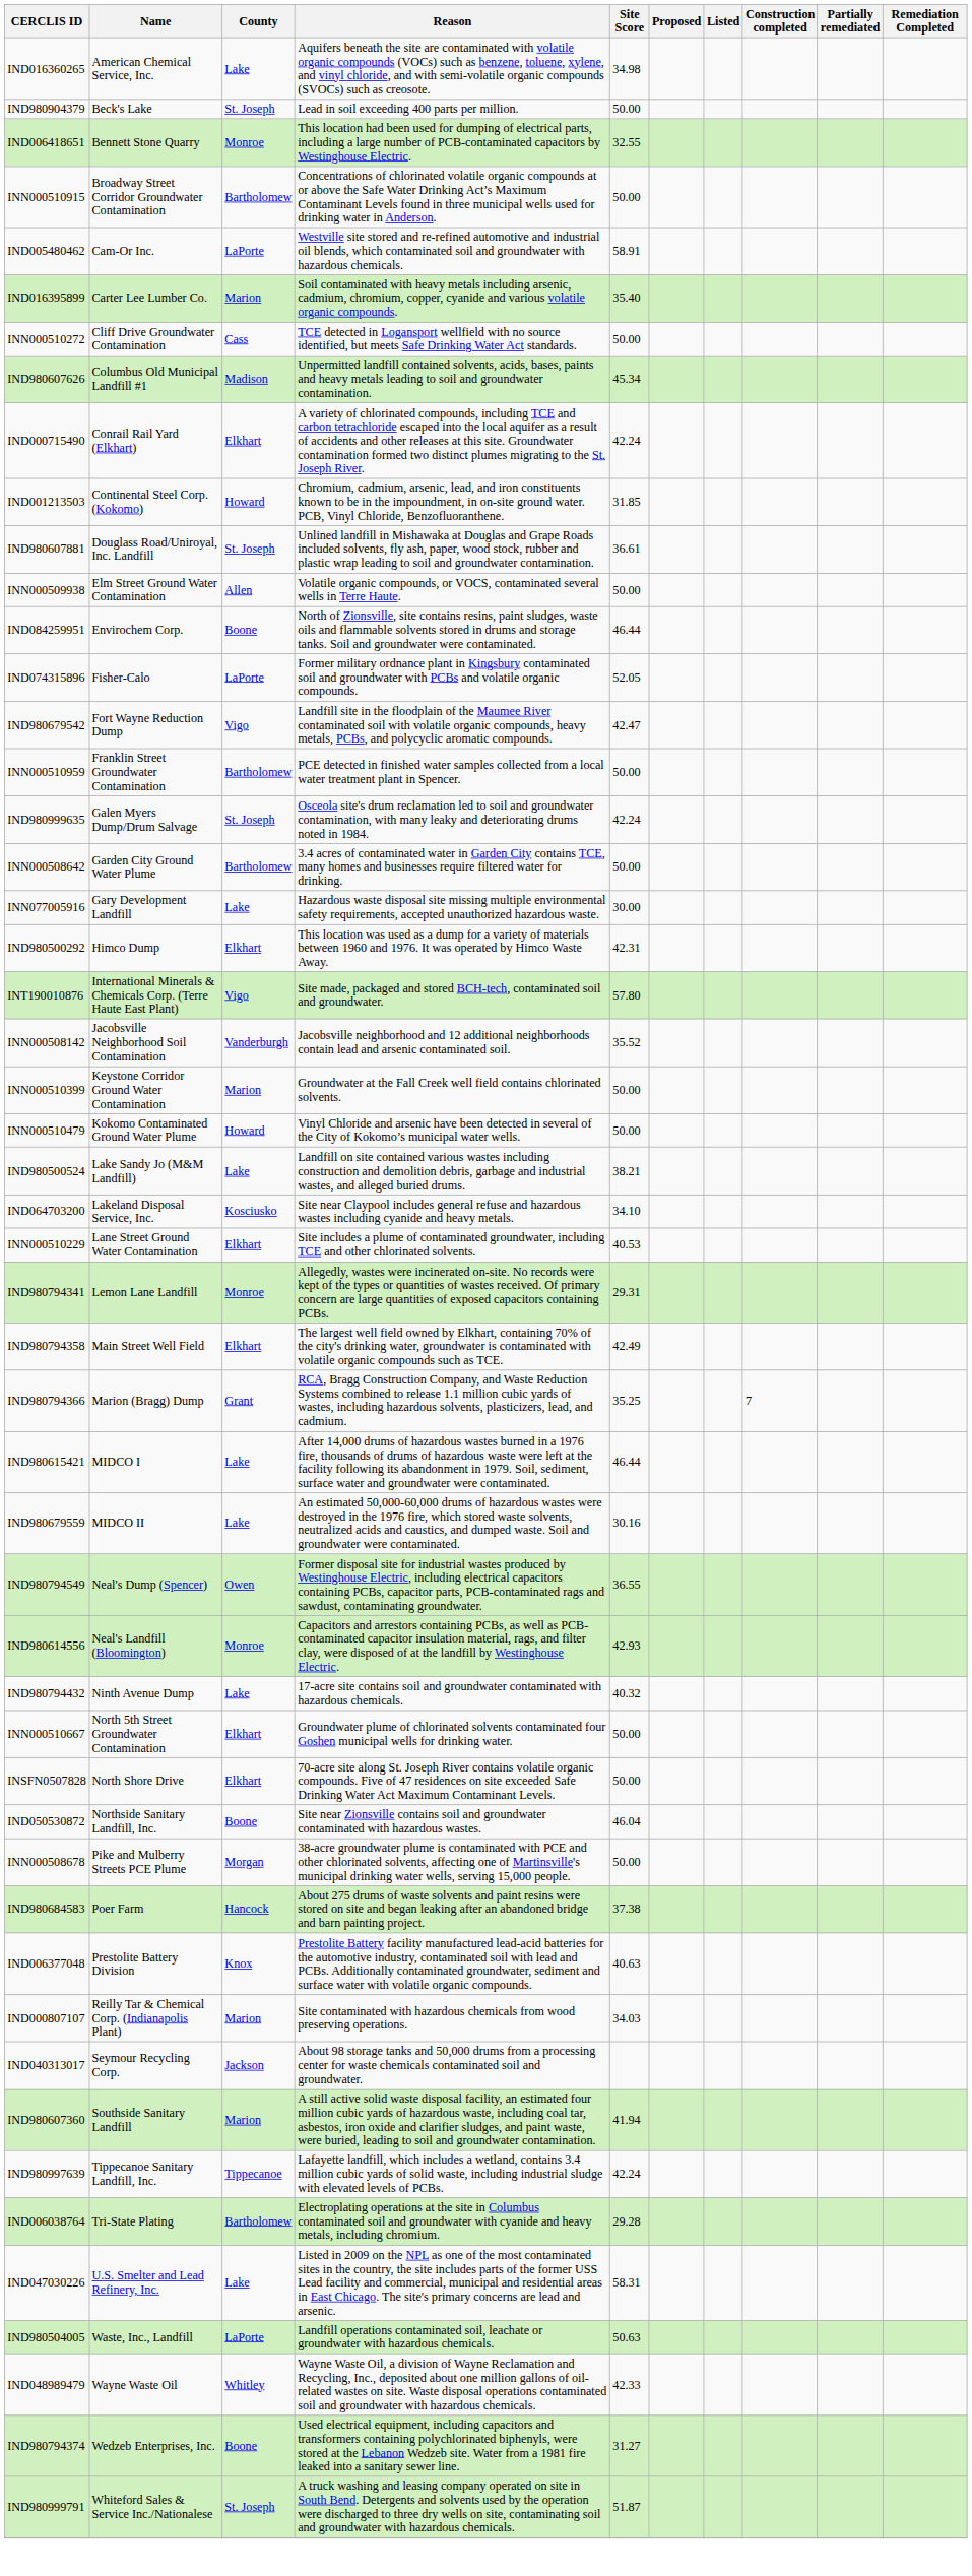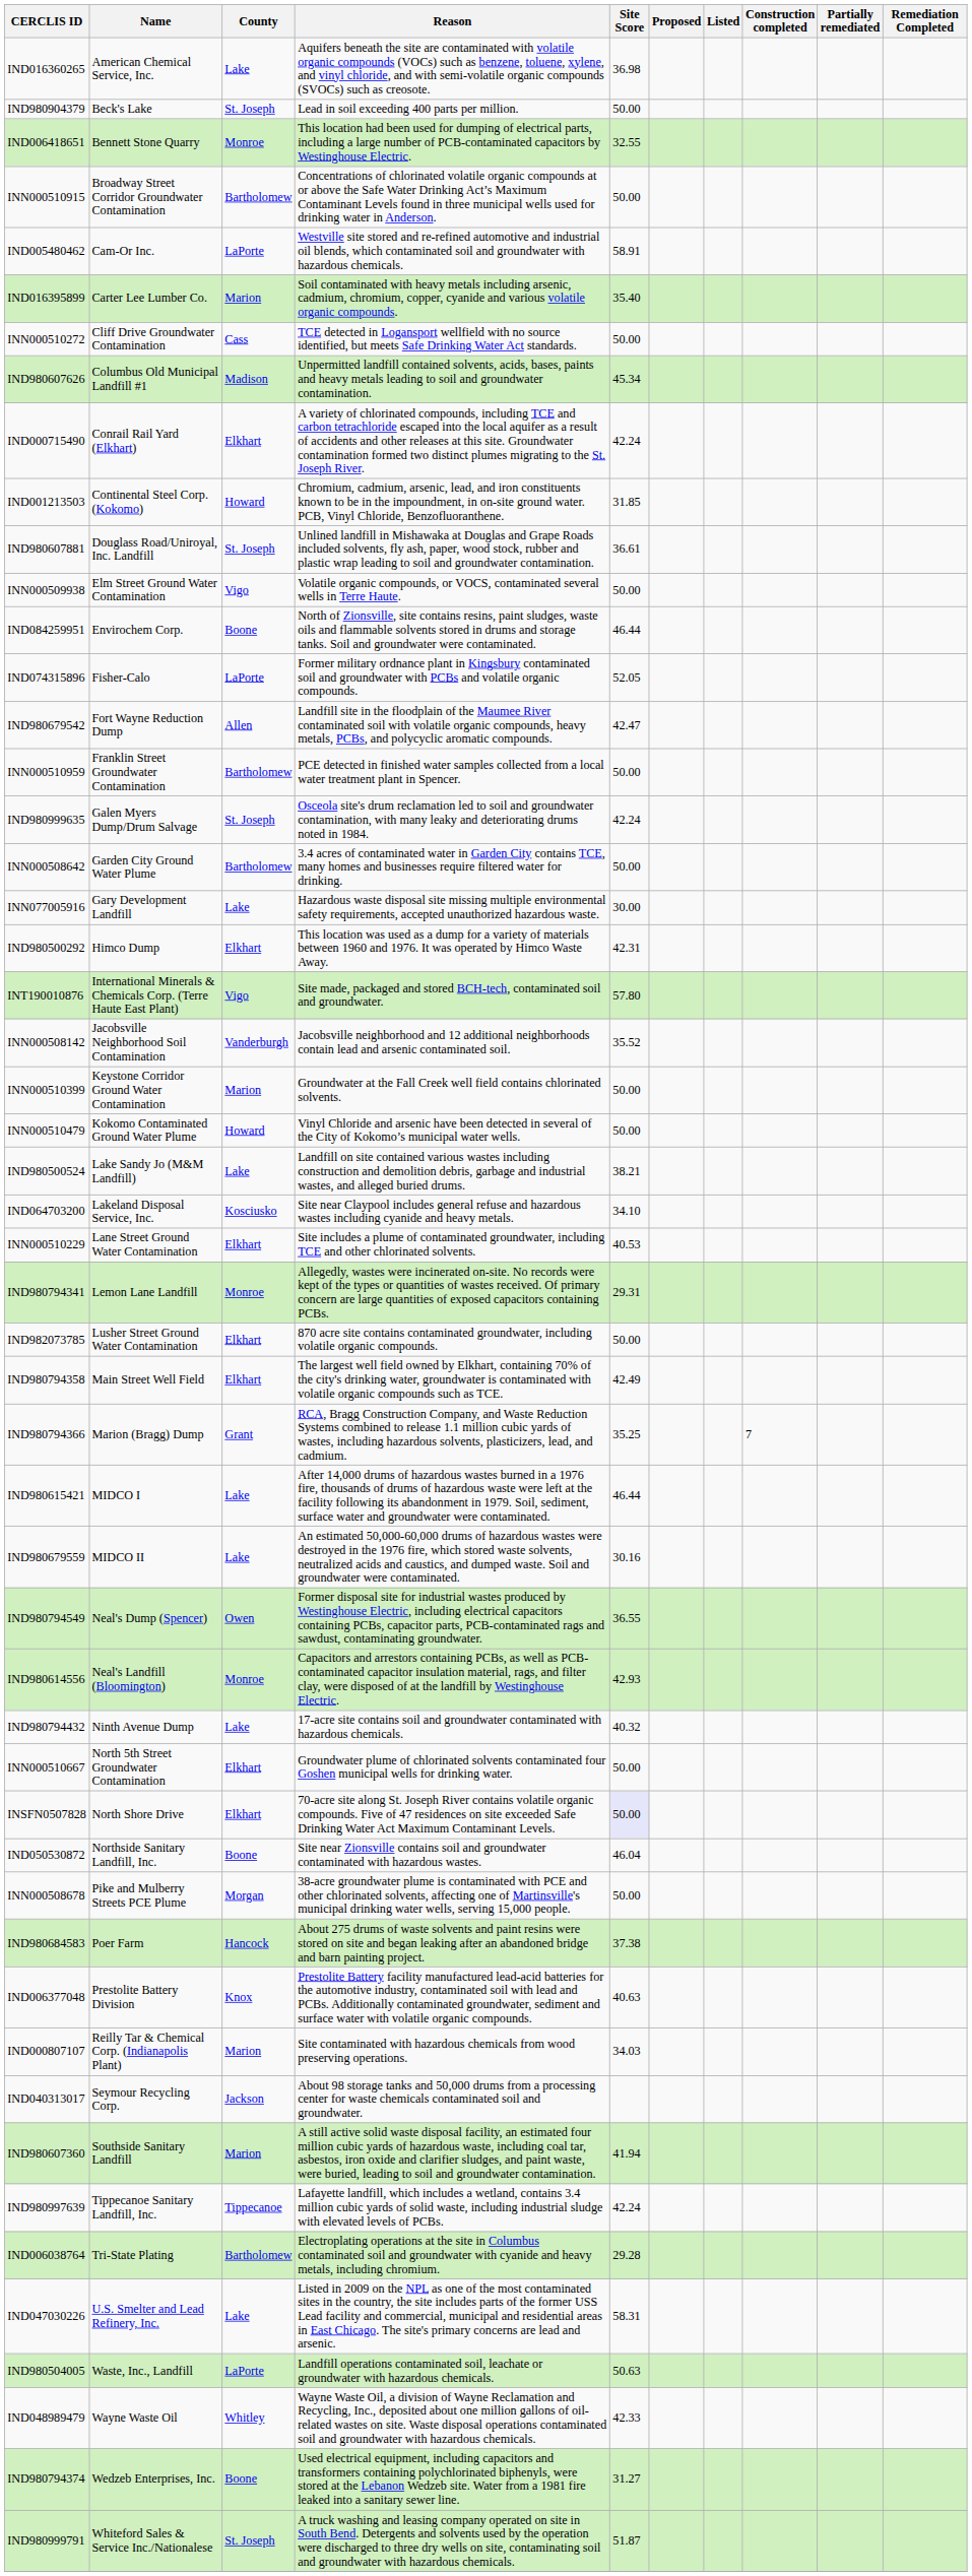IND016360265 | Site Score: 34.98 -> 36.98
INN000509938 | County: Allen -> Vigo
IND980679542 | County: Vigo -> Allen
+ row: IND982073785 | Lusher Street Ground Water Contamination | Elkhart | 870 acre site contains contaminated groundwater, including volatile organic compounds. | 50.00
INSFN0507828 | Site Score: no background -> lavender background
